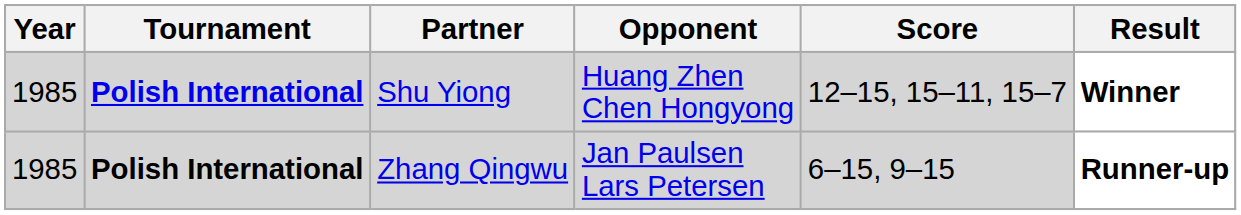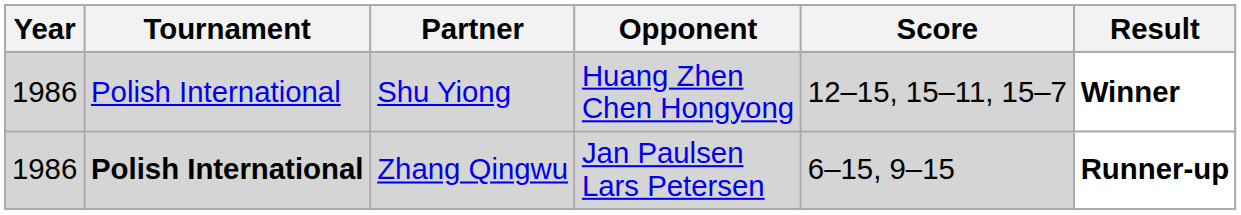Shu Yiong | Year: 1985 -> 1986
Shu Yiong | Tournament: bold -> normal
Zhang Qingwu | Year: 1985 -> 1986
